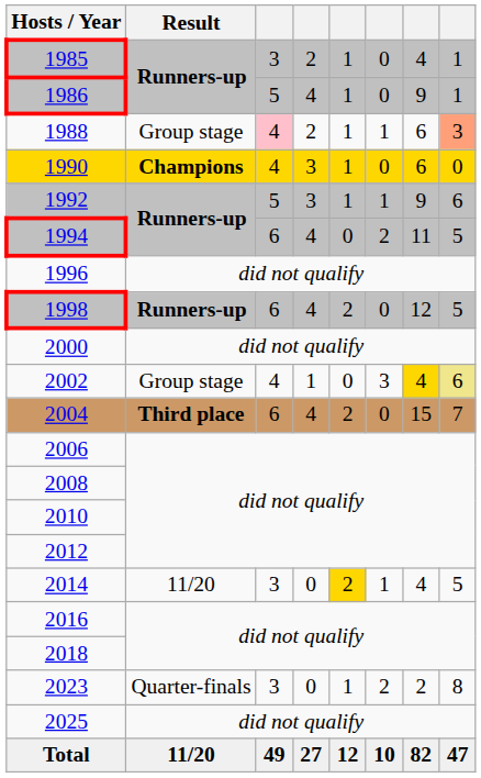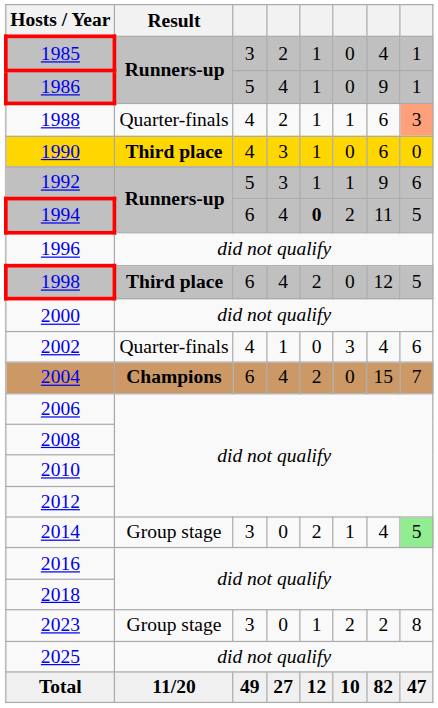1988 | Result: Group stage -> Quarter-finals
1988 | column 3: pink background -> no background
1990 | Result: Champions -> Third place
1994 | column 5: normal -> bold
1998 | Result: Runners-up -> Third place
2002 | Result: Group stage -> Quarter-finals
2002 | column 7: gold background -> no background
2002 | column 8: khaki background -> no background
2004 | Result: Third place -> Champions
2014 | Result: 11/20 -> Group stage
2014 | column 5: gold background -> no background
2014 | column 8: no background -> lightgreen background
2023 | Result: Quarter-finals -> Group stage
